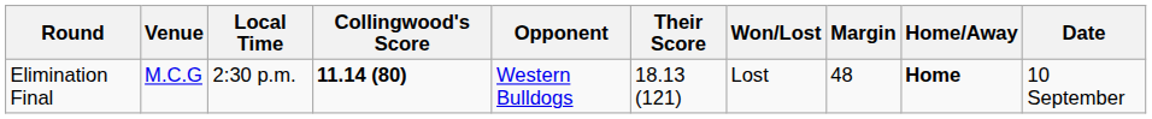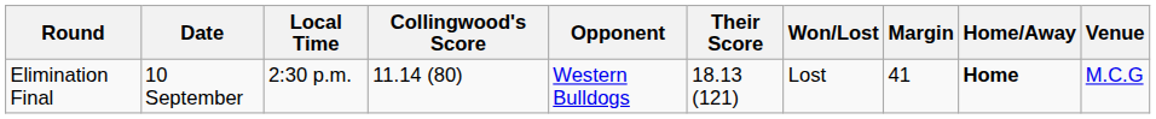columns swapped: Date <-> Venue
Elimination Final | Collingwood's Score: bold -> normal
Elimination Final | Margin: 48 -> 41
